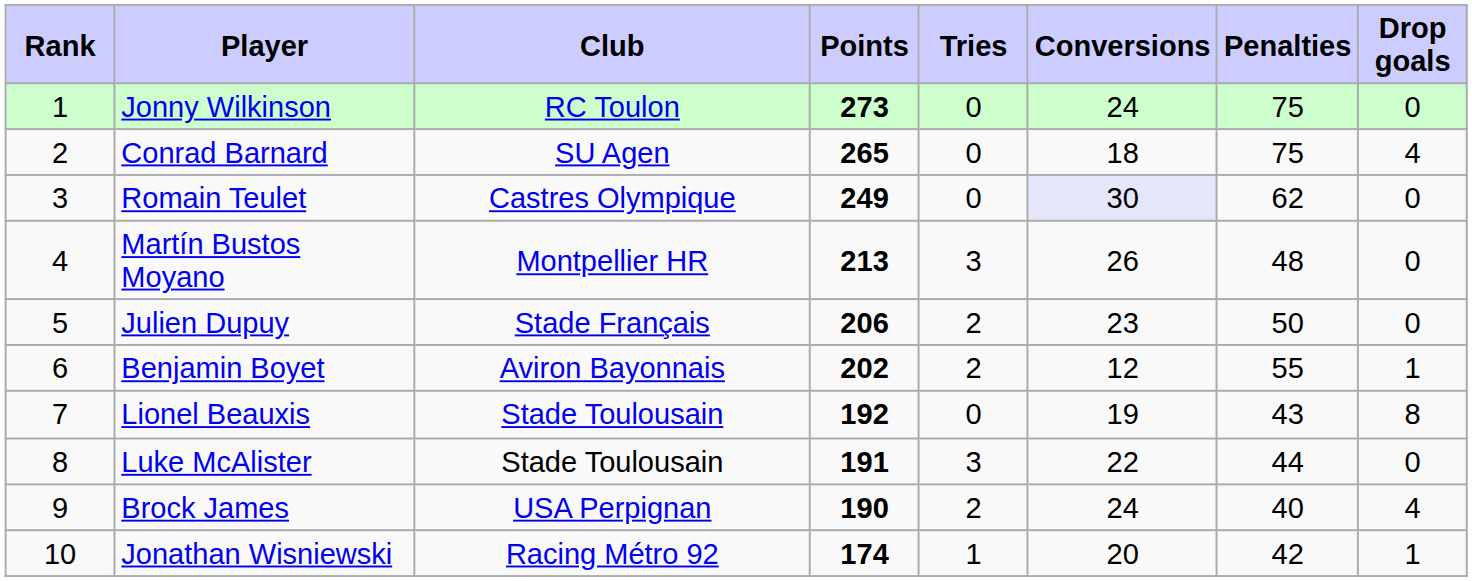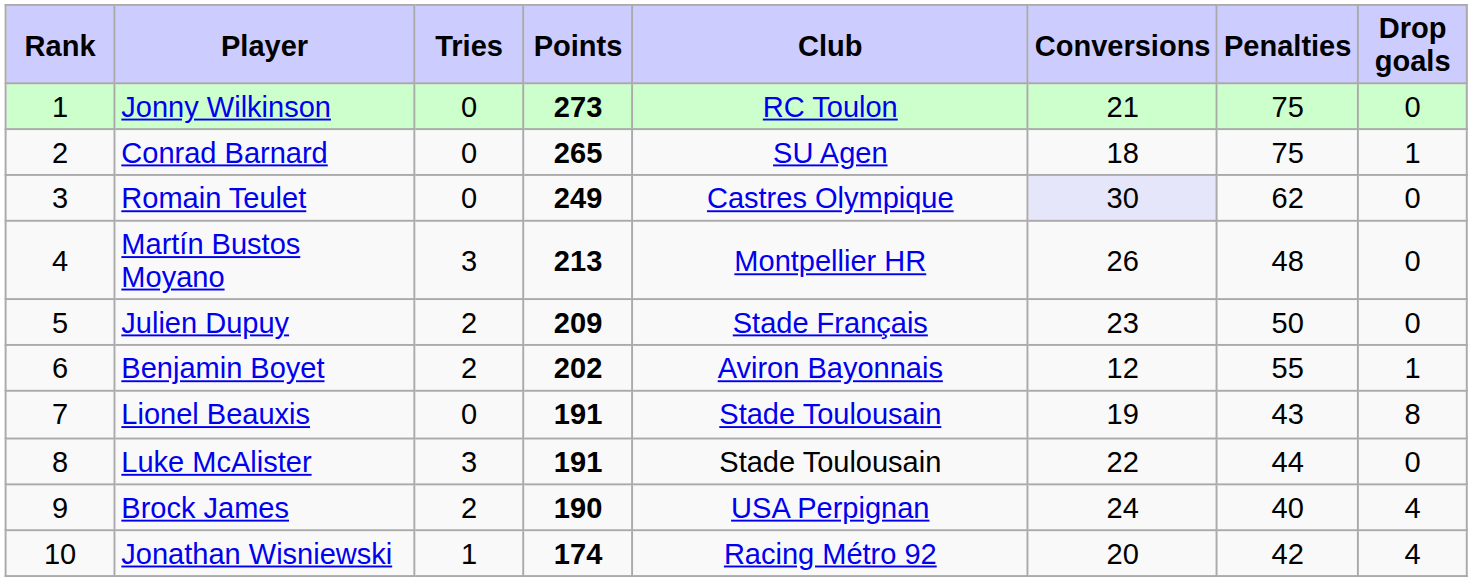columns swapped: Club <-> Tries
Jonny Wilkinson | Conversions: 24 -> 21
Conrad Barnard | Drop goals: 4 -> 1
Julien Dupuy | Points: 206 -> 209
Lionel Beauxis | Points: 192 -> 191
Jonathan Wisniewski | Drop goals: 1 -> 4
